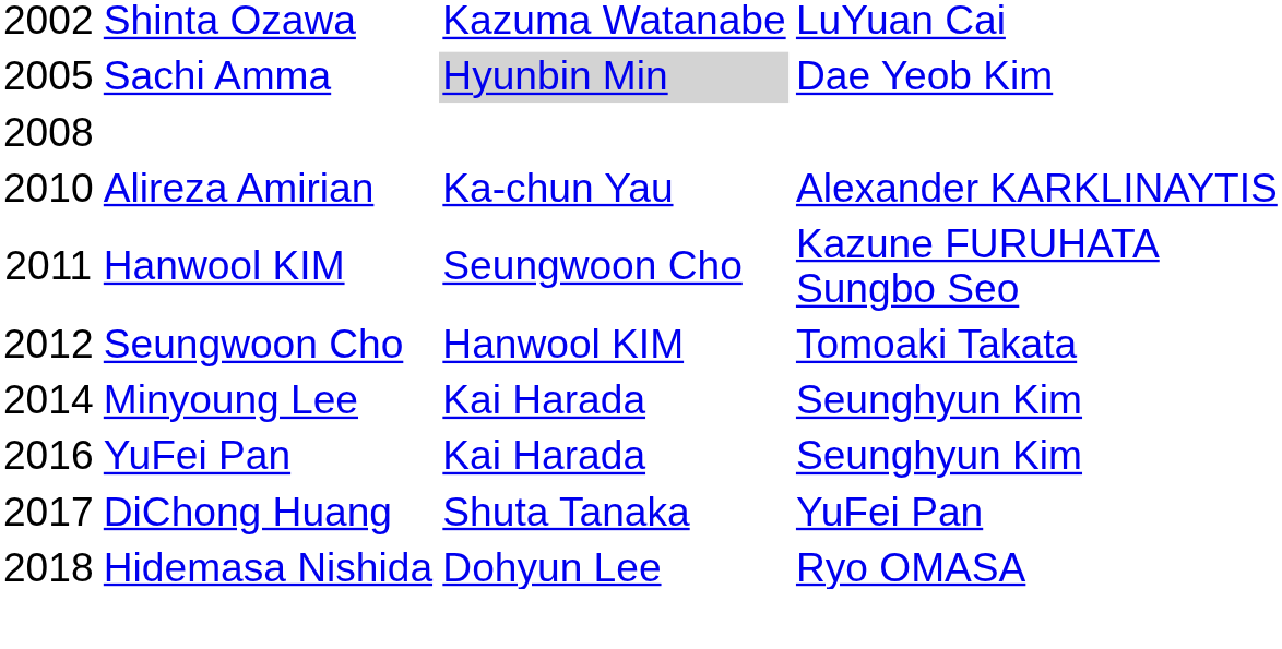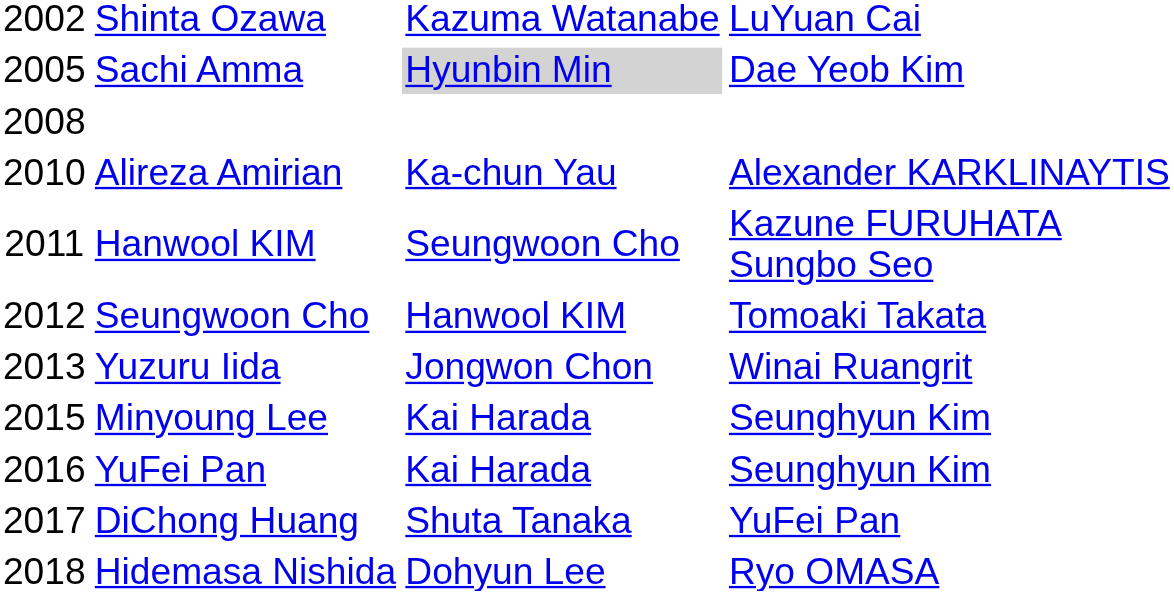+ row: 2013 | Yuzuru Iida | Jongwon Chon | Winai Ruangrit
Minyoung Lee | column 1: 2014 -> 2015
